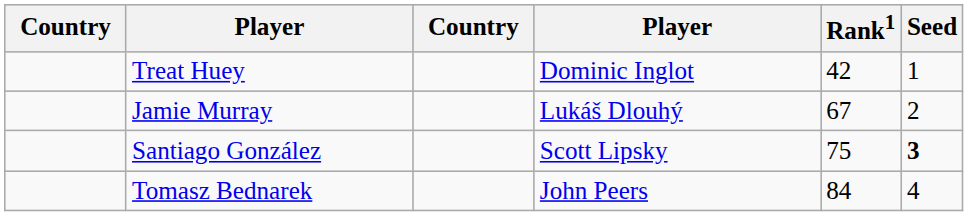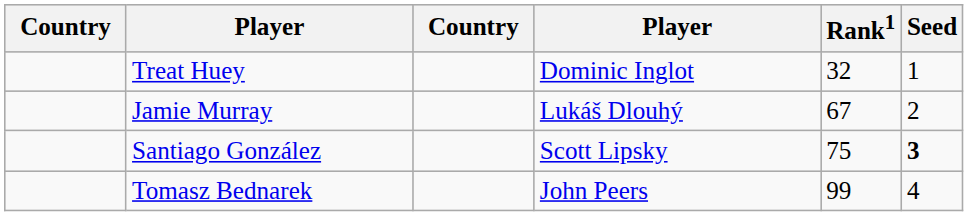Treat Huey | Rank1: 42 -> 32
Tomasz Bednarek | Rank1: 84 -> 99
